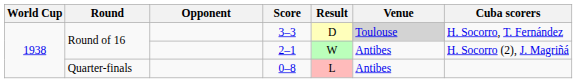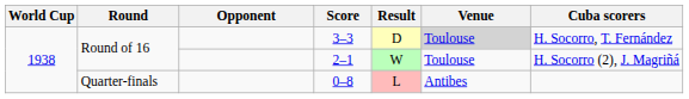2–1 | Venue: Antibes -> Toulouse
